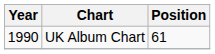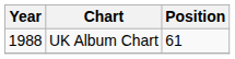UK Album Chart | Year: 1990 -> 1988
